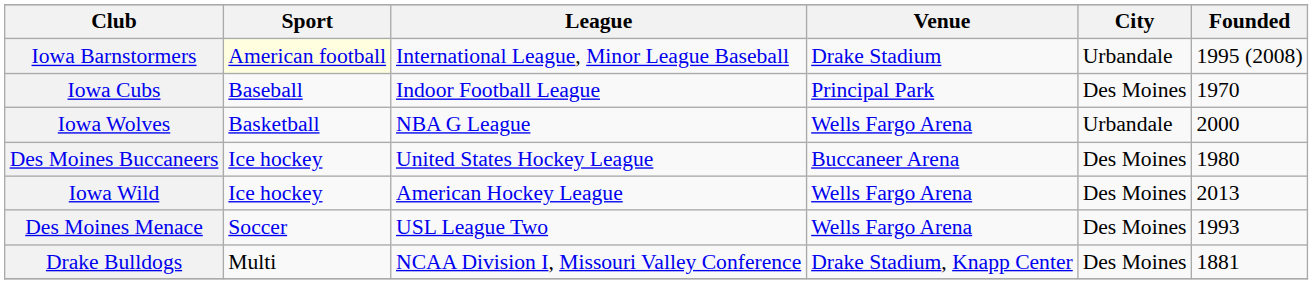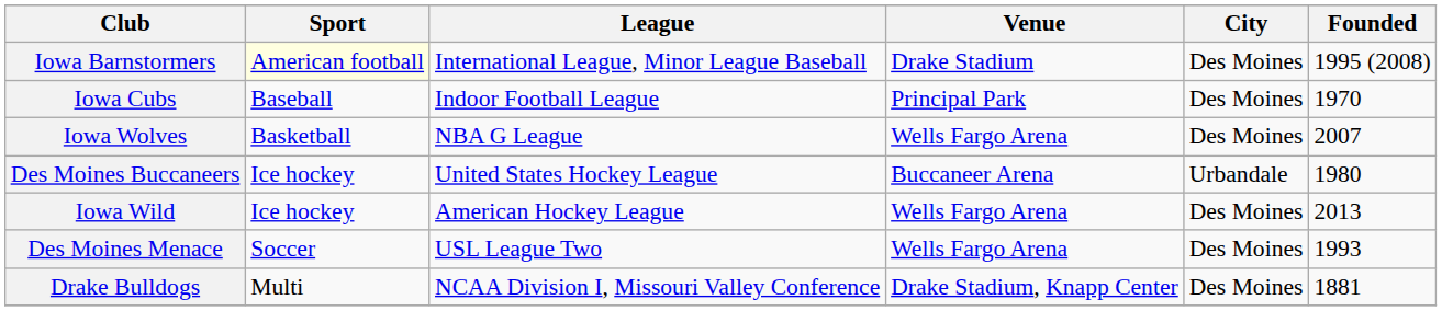Iowa Barnstormers | City: Urbandale -> Des Moines
Iowa Wolves | City: Urbandale -> Des Moines
Iowa Wolves | Founded: 2000 -> 2007
Des Moines Buccaneers | City: Des Moines -> Urbandale
